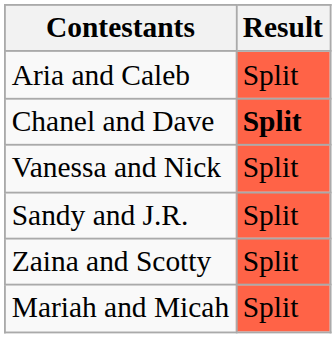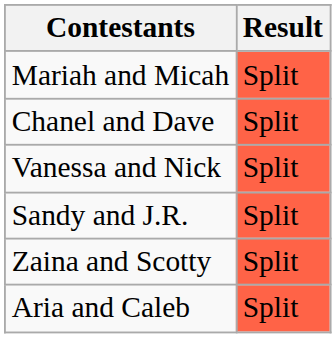rows swapped: Mariah and Micah <-> Aria and Caleb
Chanel and Dave | Result: bold -> normal
